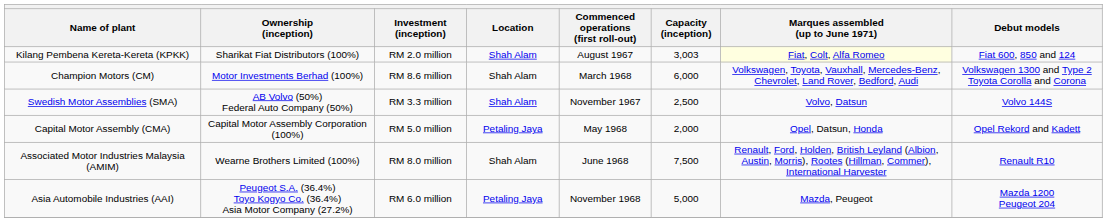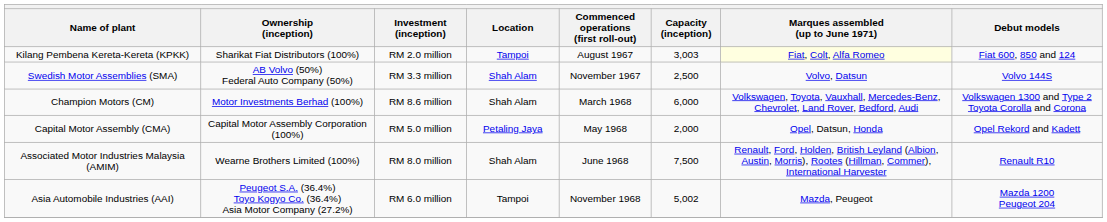Kilang Pembena Kereta-Kereta (KPKK) | Location: Shah Alam -> Tampoi
rows swapped: Swedish Motor Assemblies (SMA) <-> Champion Motors (CM)
Asia Automobile Industries (AAI) | Location: Petaling Jaya -> Tampoi
Asia Automobile Industries (AAI) | Capacity (inception): 5,000 -> 5,002
